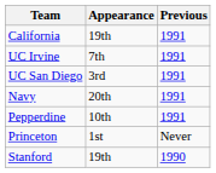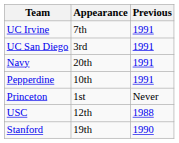- row: California | 19th | 1991
+ row: USC | 12th | 1988
